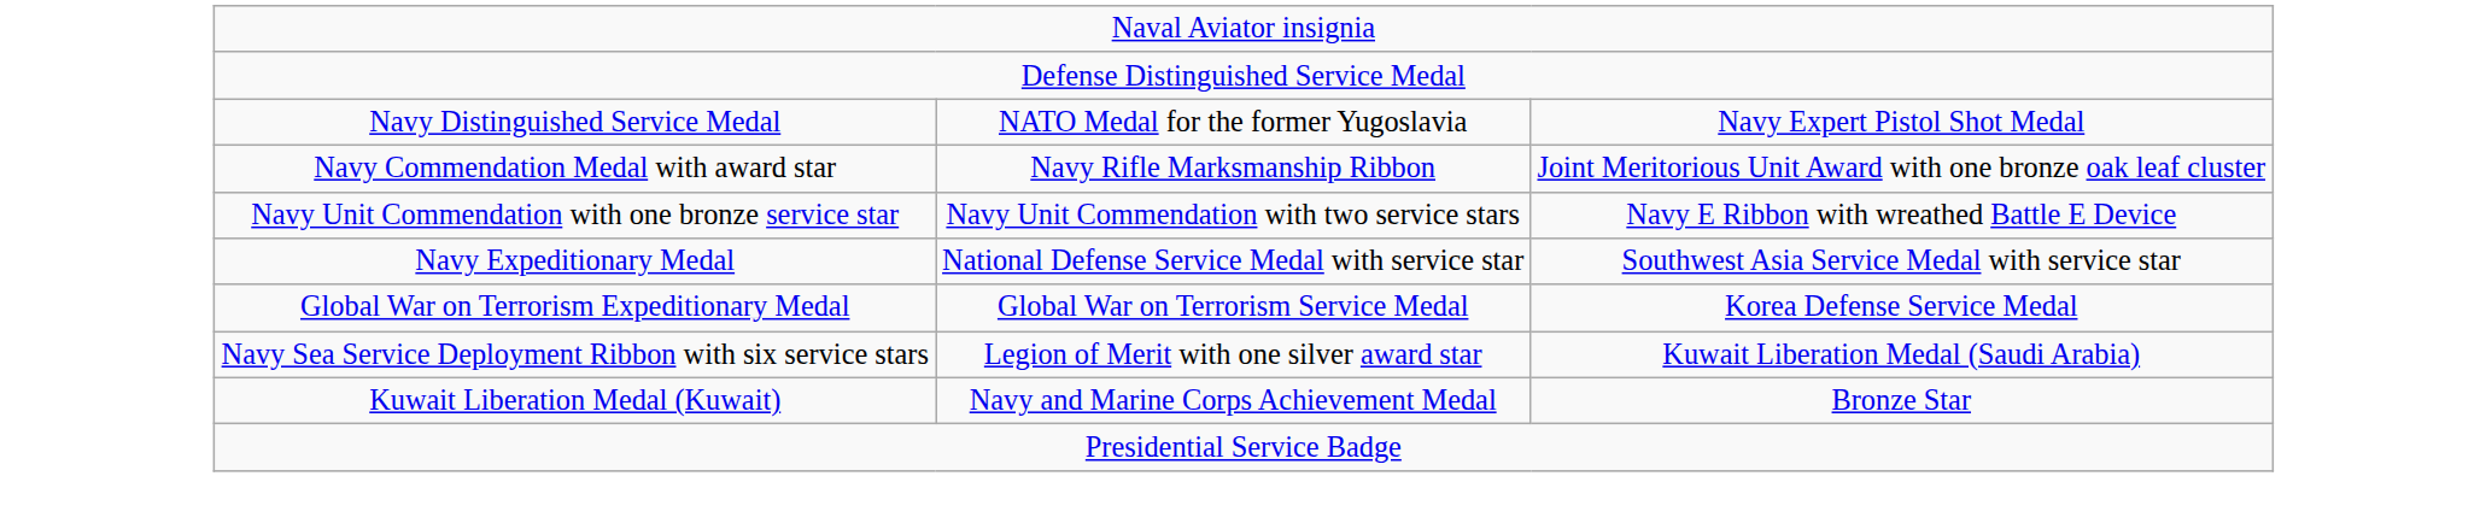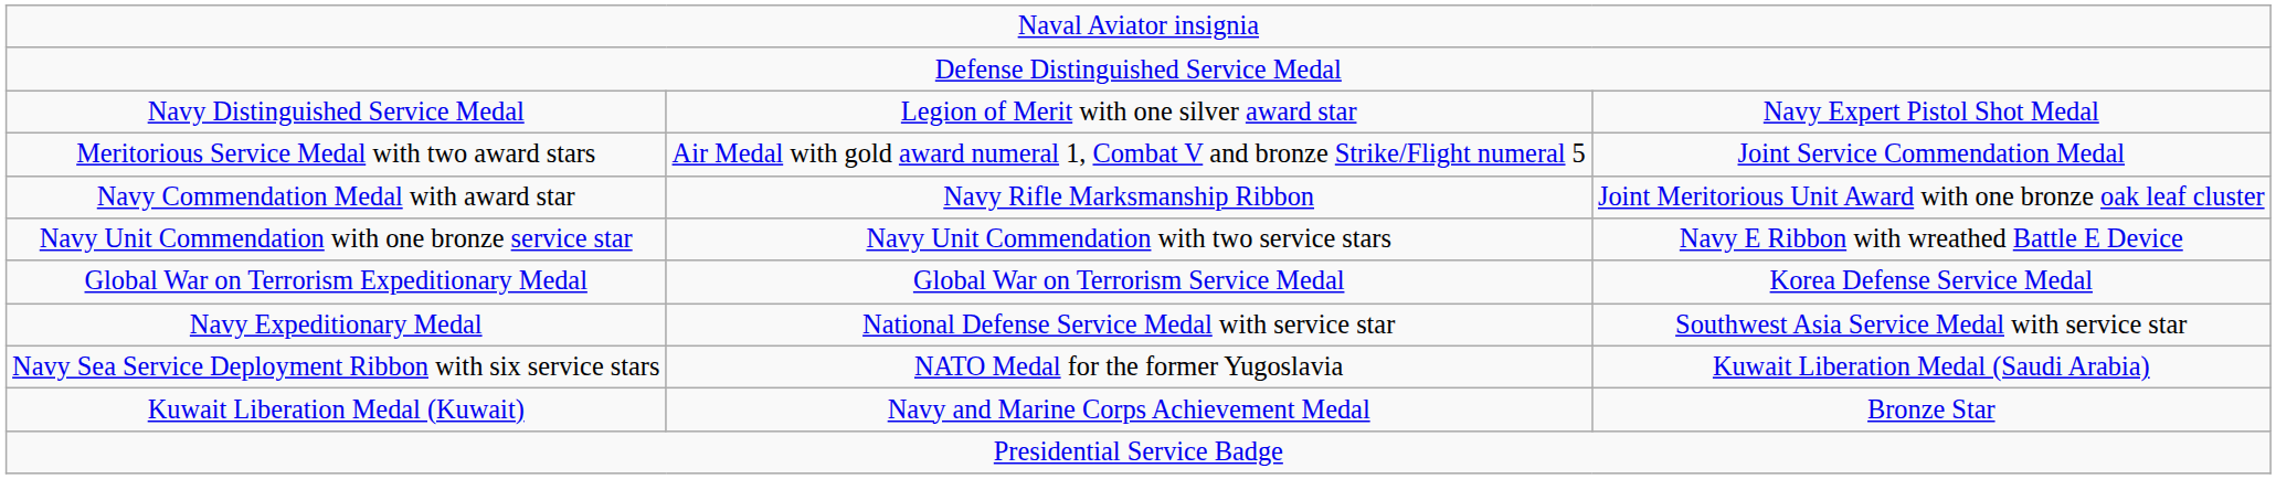Navy Distinguished Service Medal | column 2: NATO Medal for the former Yugoslavia -> Legion of Merit with one silver award star
+ row: Meritorious Service Medal with two award stars | Air Medal with gold award numeral 1, Combat V and bronze Strike/Flight numeral 5 | Joint Service Commendation Medal
rows swapped: Navy Expeditionary Medal <-> Global War on Terrorism Expeditionary Medal
Navy Sea Service Deployment Ribbon with six service stars | column 2: Legion of Merit with one silver award star -> NATO Medal for the former Yugoslavia
